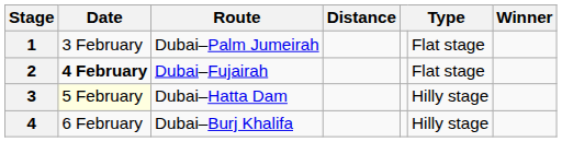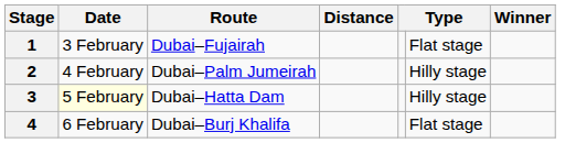1 | Route: Dubai–Palm Jumeirah -> Dubai–Fujairah
2 | Date: bold -> normal
2 | Route: Dubai–Fujairah -> Dubai–Palm Jumeirah
2 | column 6: Flat stage -> Hilly stage
4 | column 6: Hilly stage -> Flat stage
